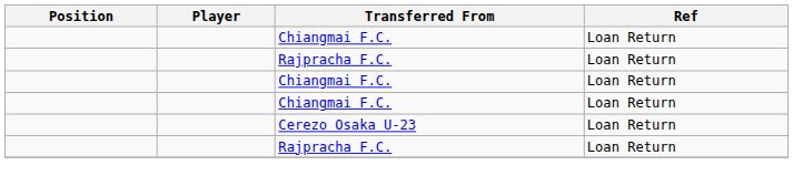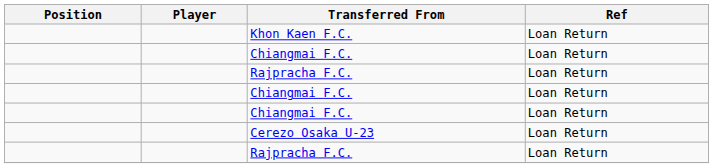+ row: Khon Kaen F.C. | Loan Return
